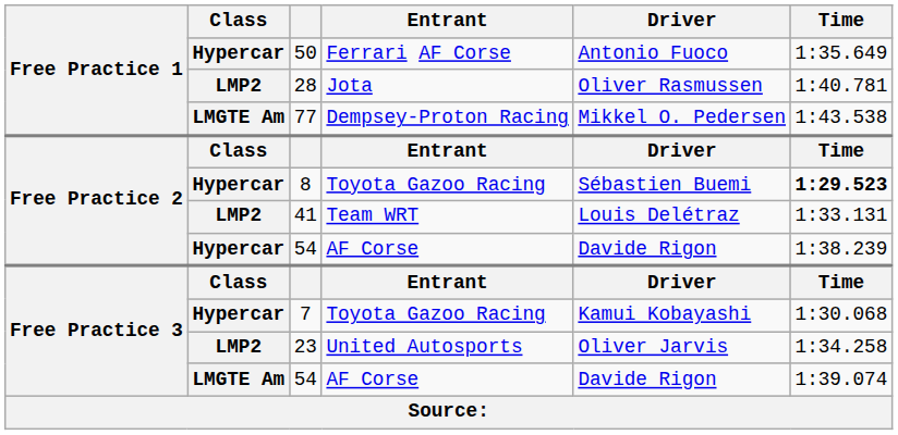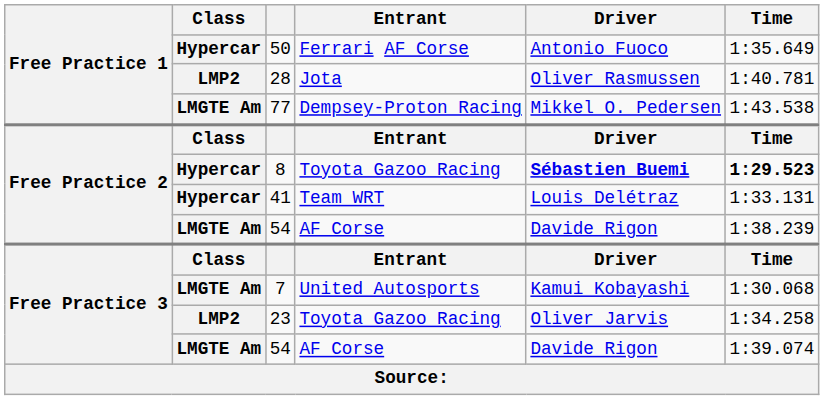8 | Driver: normal -> bold
41 | Class: LMP2 -> Hypercar
Free Practice 2 / 54 | Class: Hypercar -> LMGTE Am
7 | Class: Hypercar -> LMGTE Am
7 | Entrant: Toyota Gazoo Racing -> United Autosports
23 | Entrant: United Autosports -> Toyota Gazoo Racing
